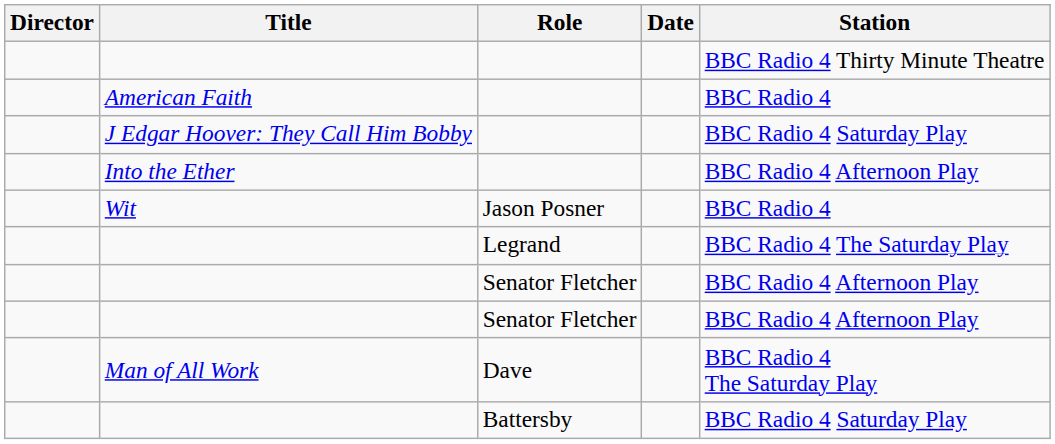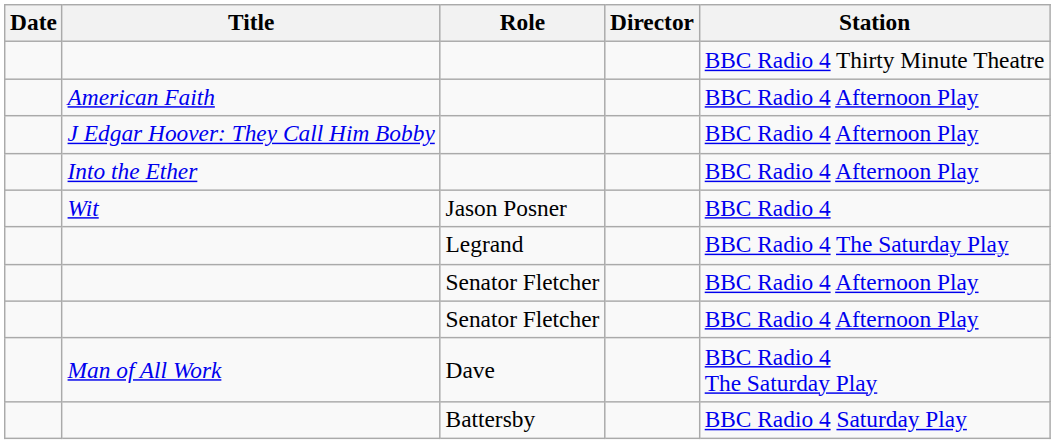columns swapped: Date <-> Director
American Faith | Station: BBC Radio 4 -> BBC Radio 4 Afternoon Play
J Edgar Hoover: They Call Him Bobby | Station: BBC Radio 4 Saturday Play -> BBC Radio 4 Afternoon Play
